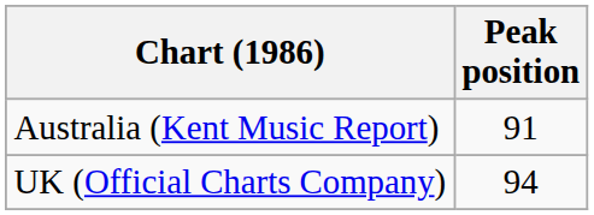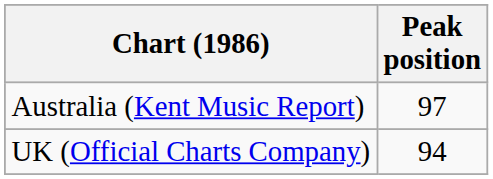Australia (Kent Music Report) | Peak position: 91 -> 97
